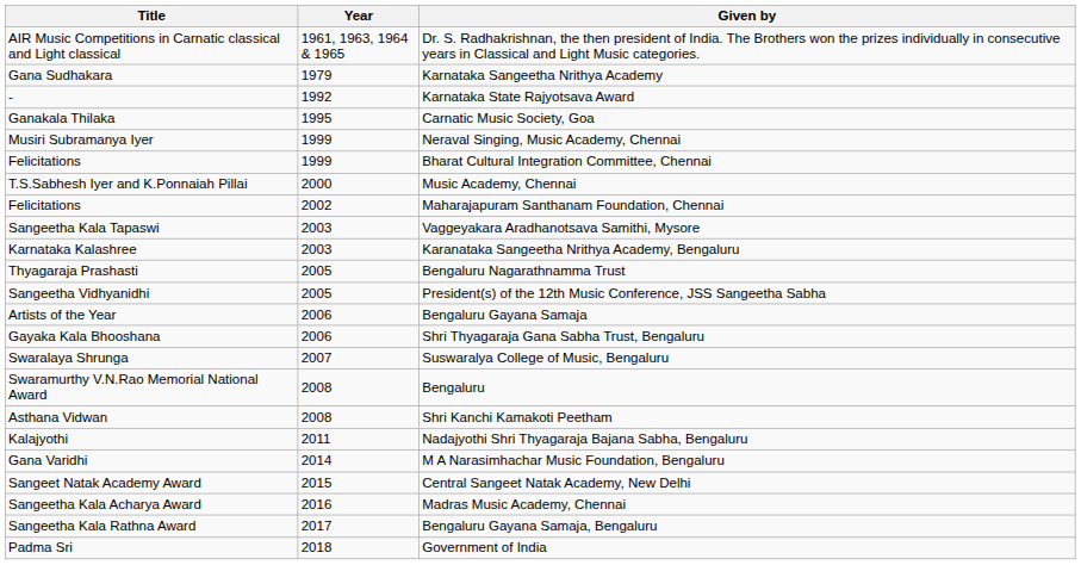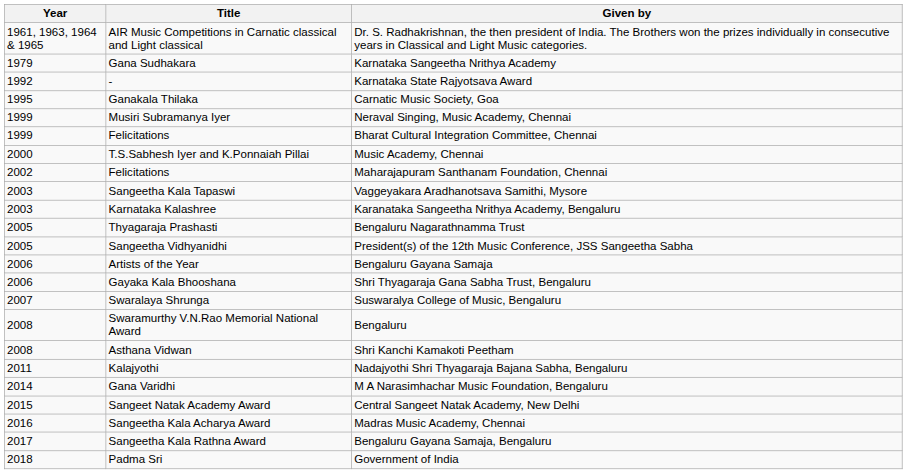columns swapped: Year <-> Title
